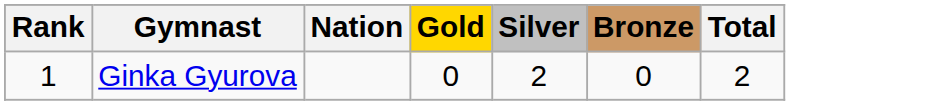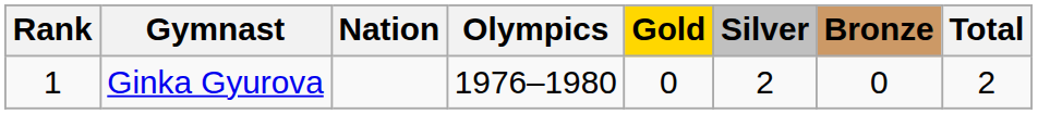+ column: Olympics | 1976–1980
